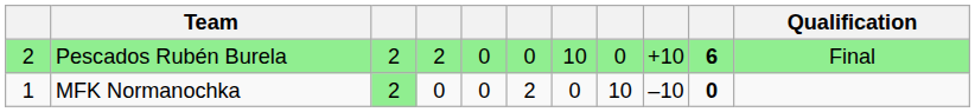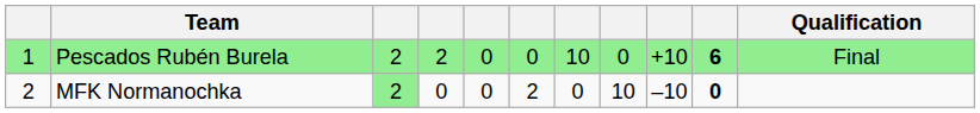Pescados Rubén Burela | column 1: 2 -> 1
MFK Normanochka | column 1: 1 -> 2
